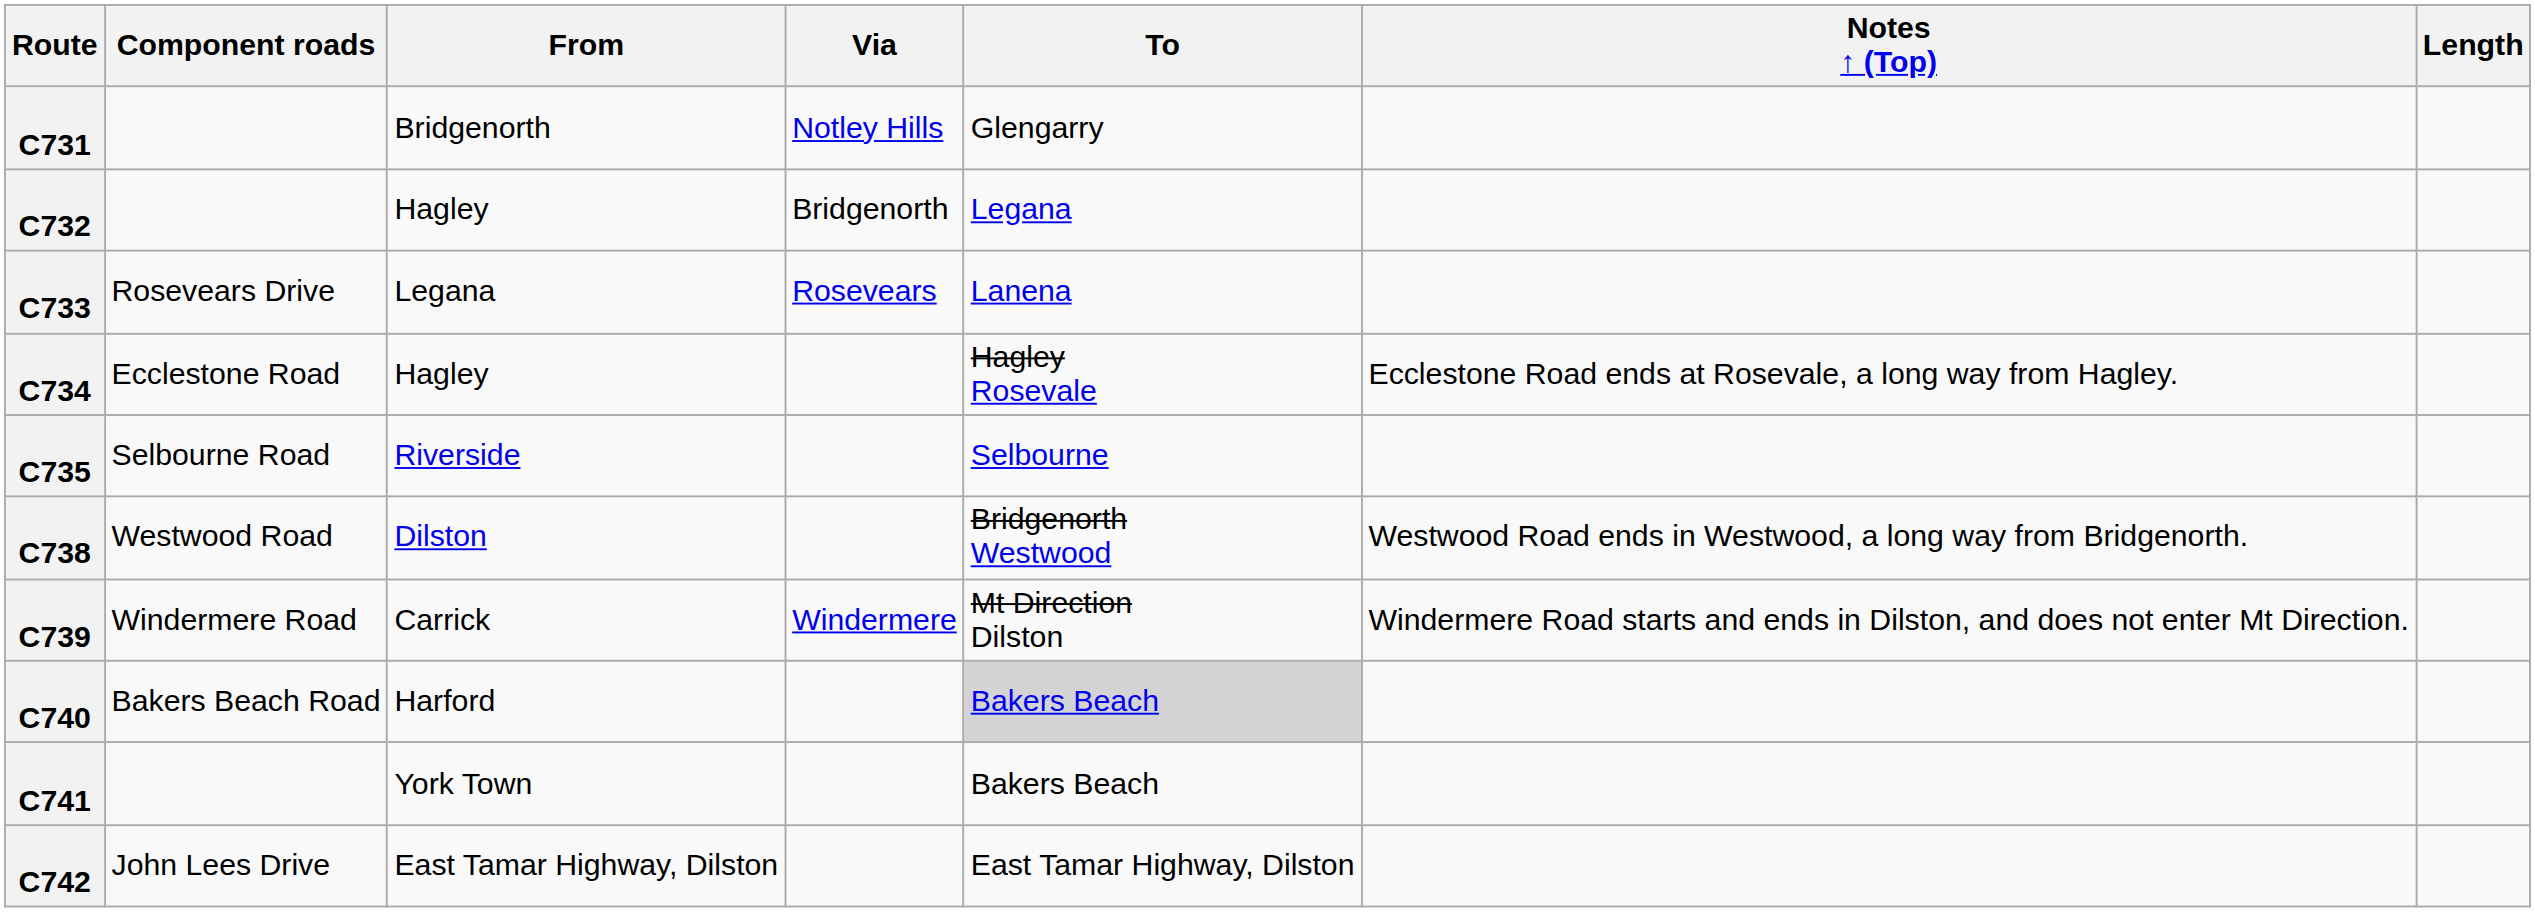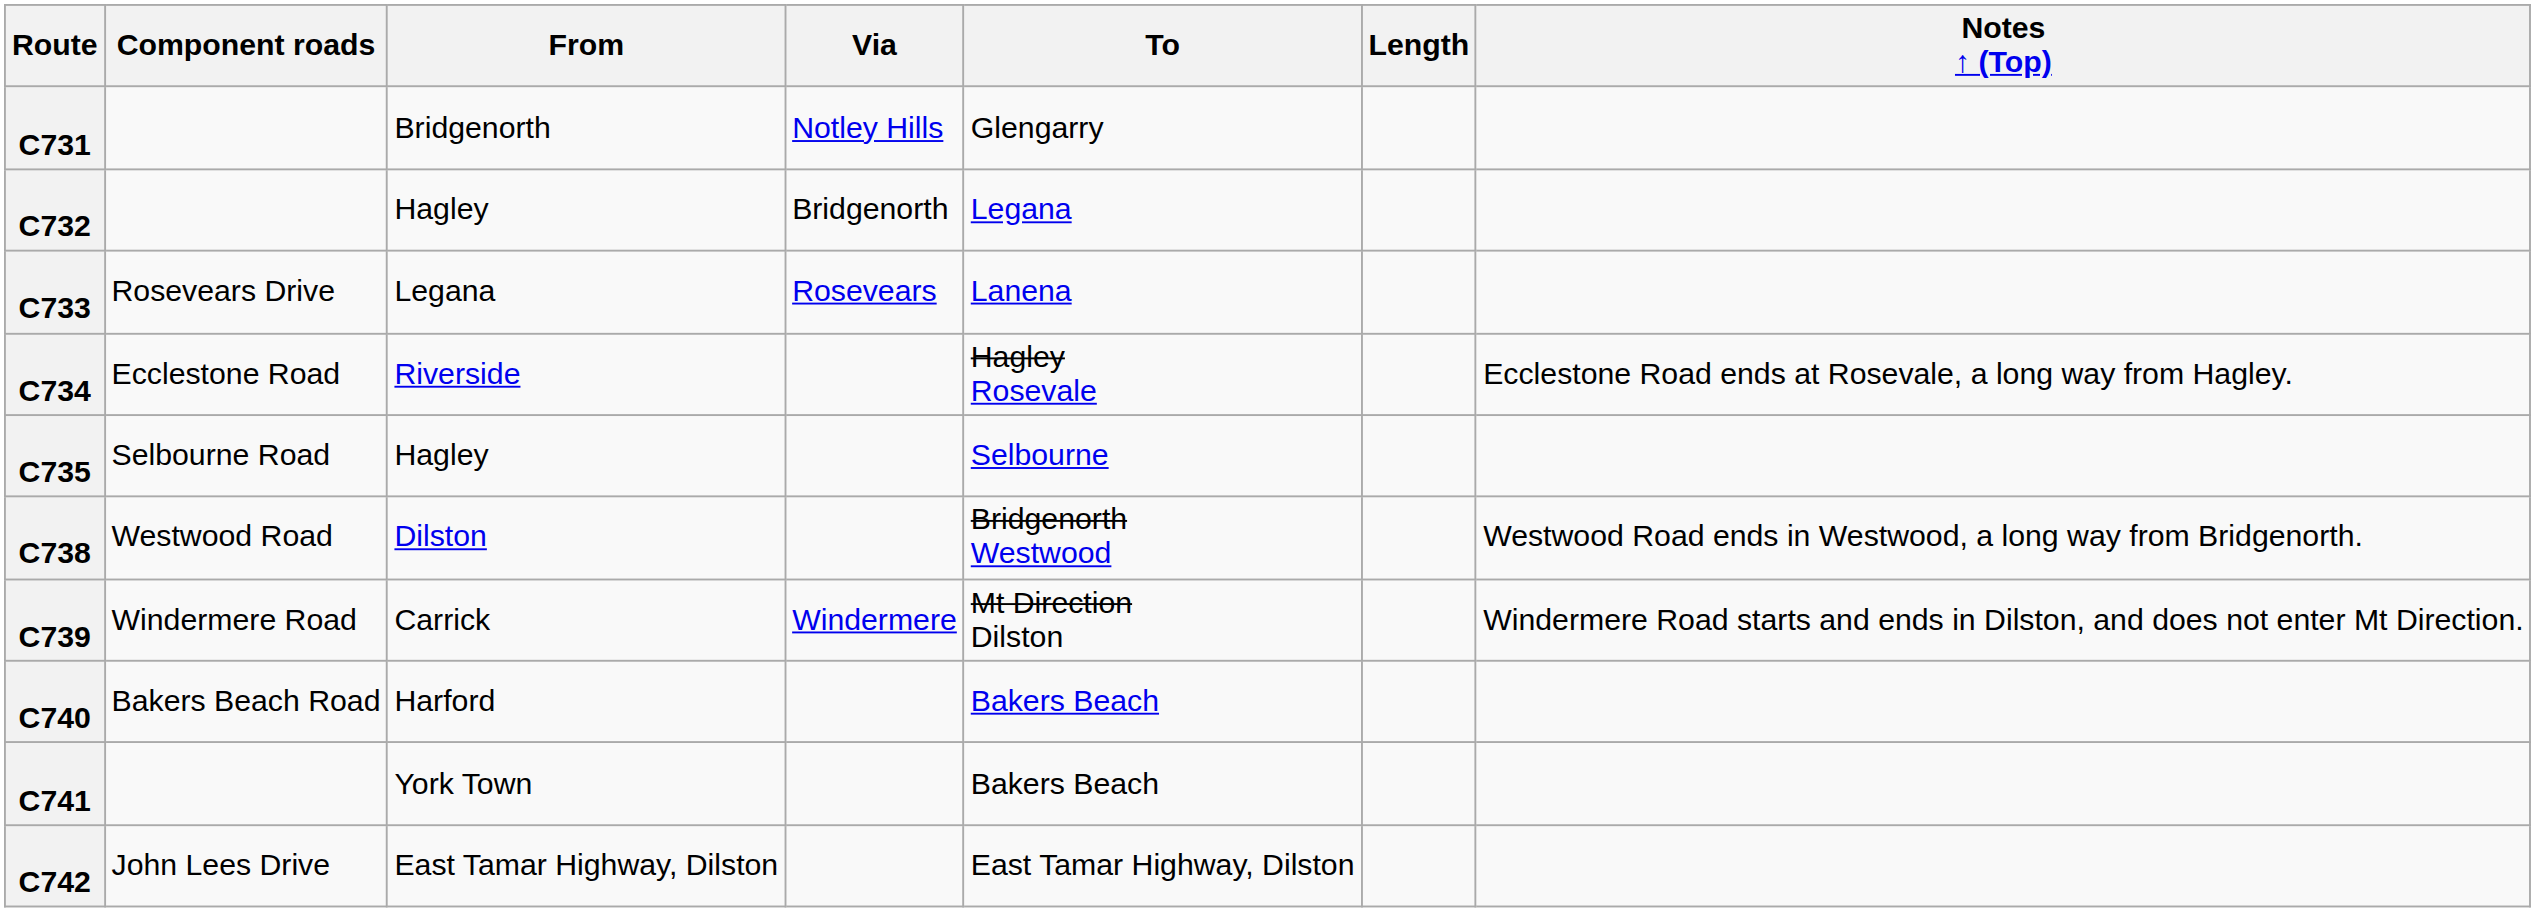columns swapped: Length <-> Notes ↑ (Top)
C734 | From: Hagley -> Riverside
C735 | From: Riverside -> Hagley
C740 | To: lightgrey background -> no background
